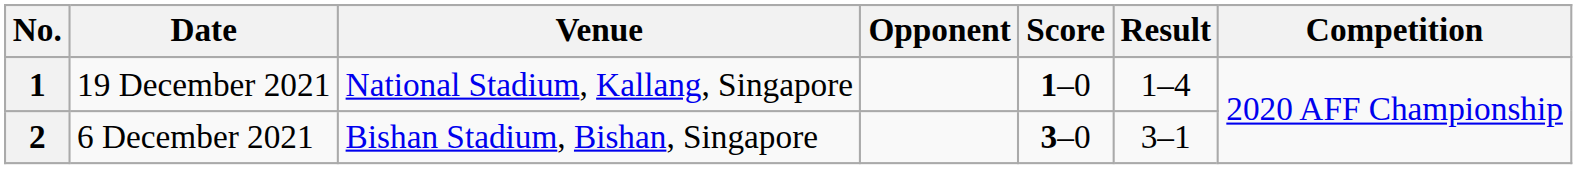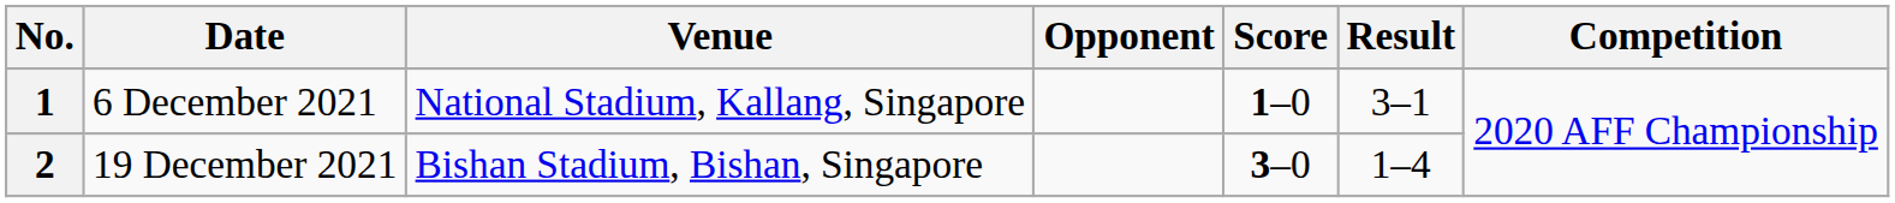1 | Date: 19 December 2021 -> 6 December 2021
1 | Result: 1–4 -> 3–1
2 | Date: 6 December 2021 -> 19 December 2021
2 | Result: 3–1 -> 1–4
